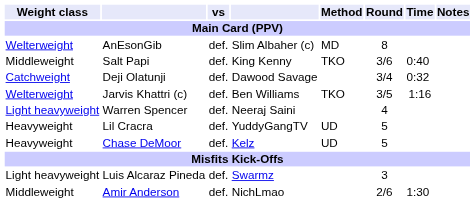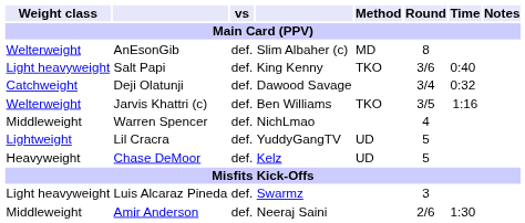Salt Papi | Weight class: Middleweight -> Light heavyweight
Warren Spencer | Weight class: Light heavyweight -> Middleweight
Warren Spencer | column 4: Neeraj Saini -> NichLmao
Lil Cracra | Weight class: Heavyweight -> Lightweight
Amir Anderson | column 4: NichLmao -> Neeraj Saini
